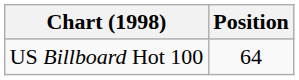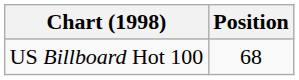US Billboard Hot 100 | Position: 64 -> 68
